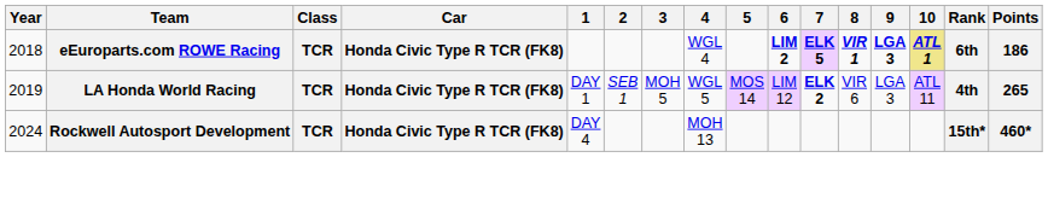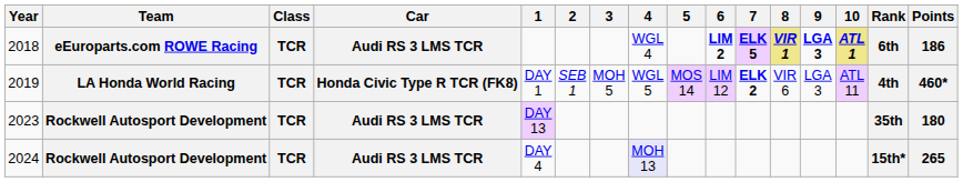2018 | Car: Honda Civic Type R TCR (FK8) -> Audi RS 3 LMS TCR
2018 | 8: no background -> khaki background
2019 | Points: 265 -> 460*
+ row: 2023 | Rockwell Autosport Development | TCR | Audi RS 3 LMS TCR | DAY 13 | 35th | 180
2024 | Car: Honda Civic Type R TCR (FK8) -> Audi RS 3 LMS TCR
2024 | 4: no background -> lavender background
2024 | Points: 460* -> 265
